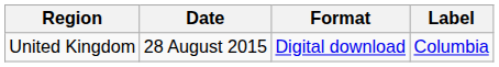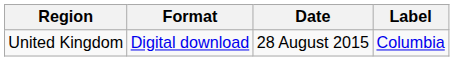columns swapped: Date <-> Format
